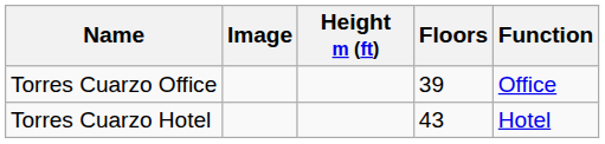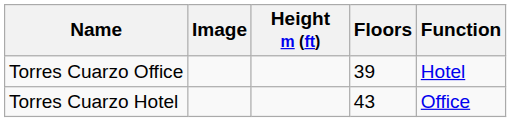Torres Cuarzo Office | Function: Office -> Hotel
Torres Cuarzo Hotel | Function: Hotel -> Office
